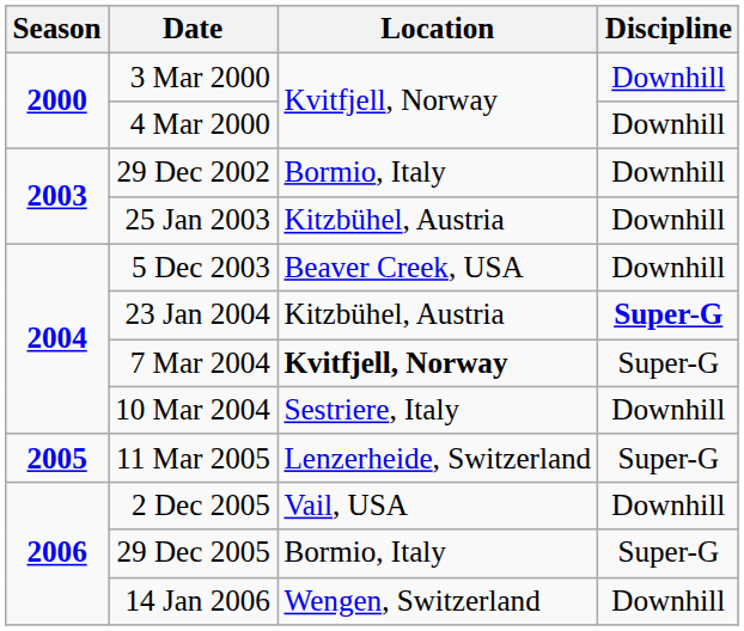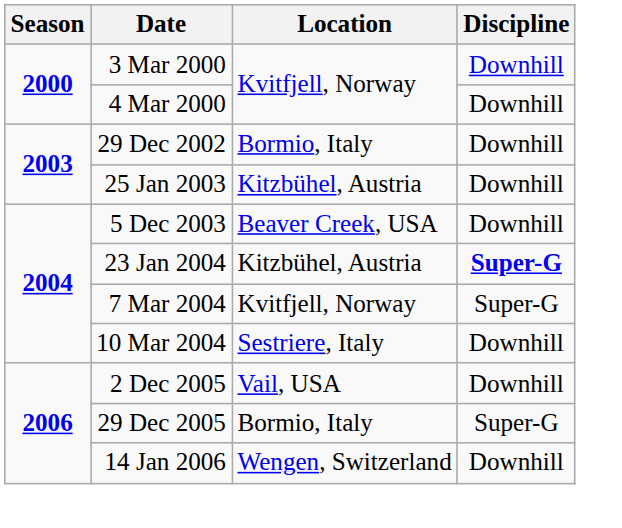7 Mar 2004 | Location: bold -> normal
- row: 2005 | 11 Mar 2005 | Lenzerheide, Switzerland | Super-G
